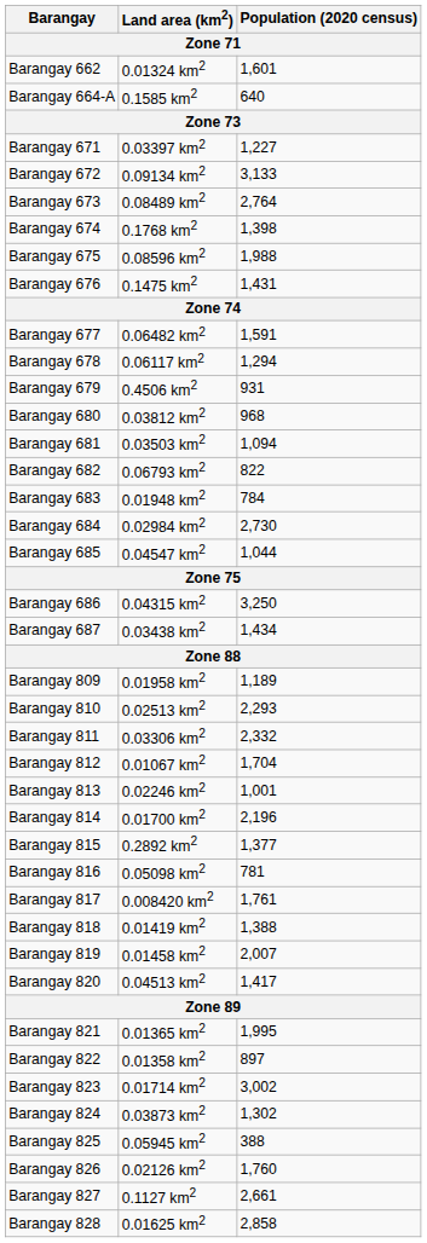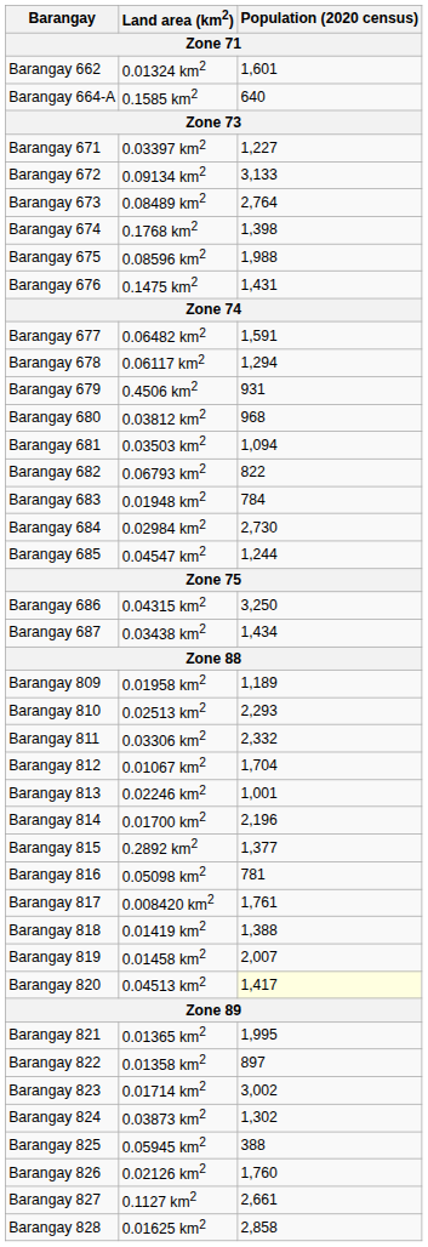Barangay 685 | Population (2020 census): 1,044 -> 1,244
Barangay 820 | Population (2020 census): no background -> lightyellow background
